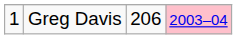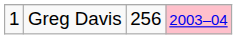Greg Davis | column 3: 206 -> 256
